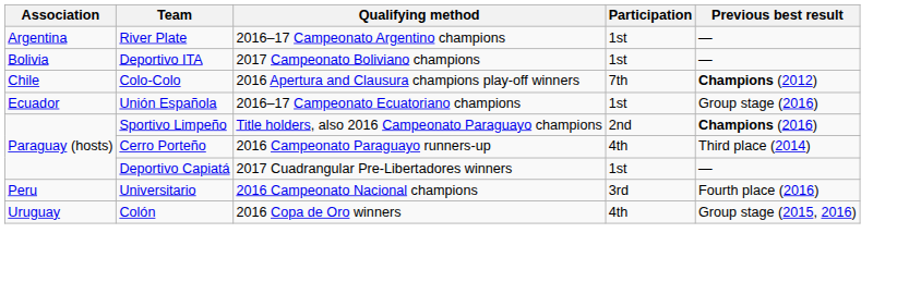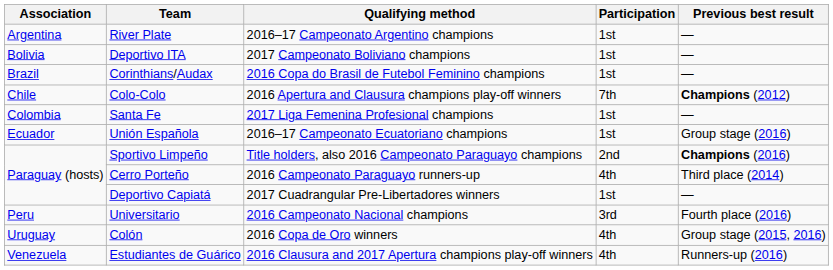+ row: Brazil | Corinthians/Audax | 2016 Copa do Brasil de Futebol Feminino champions | 1st | —
+ row: Colombia | Santa Fe | 2017 Liga Femenina Profesional champions | 1st | —
+ row: Venezuela | Estudiantes de Guárico | 2016 Clausura and 2017 Apertura champions play-off winners | 4th | Runners-up (2016)
